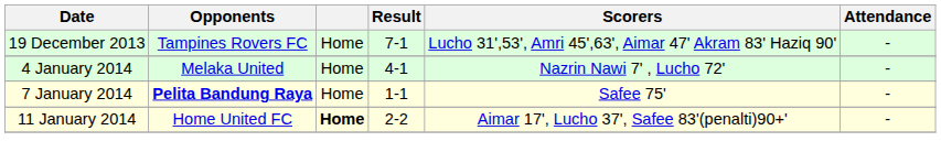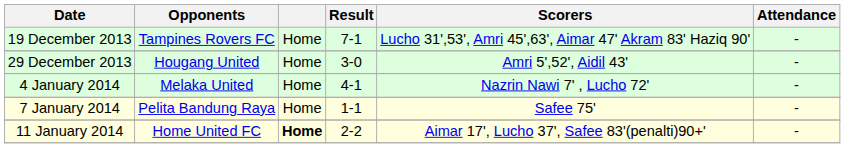+ row: 29 December 2013 | Hougang United | Home | 3-0 | Amri 5',52', Aidil 43' | -
7 January 2014 | Opponents: bold -> normal
